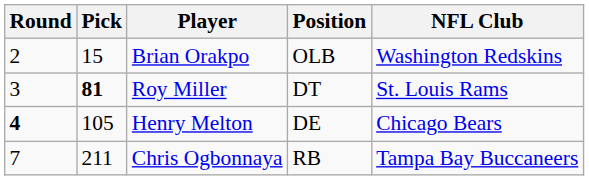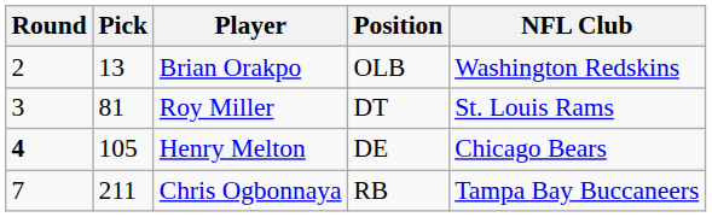Brian Orakpo | Pick: 15 -> 13
Roy Miller | Pick: bold -> normal
